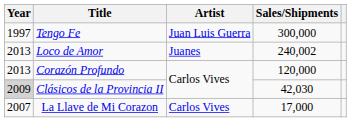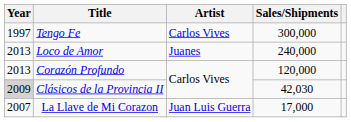Tengo Fe | Artist: Juan Luis Guerra -> Carlos Vives
Loco de Amor | Sales/Shipments: 240,002 -> 240,000
La Llave de Mi Corazon | Artist: Carlos Vives -> Juan Luis Guerra
